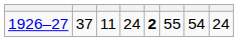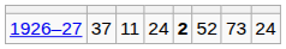1926–27 | column 6: 55 -> 52
1926–27 | column 7: 54 -> 73
